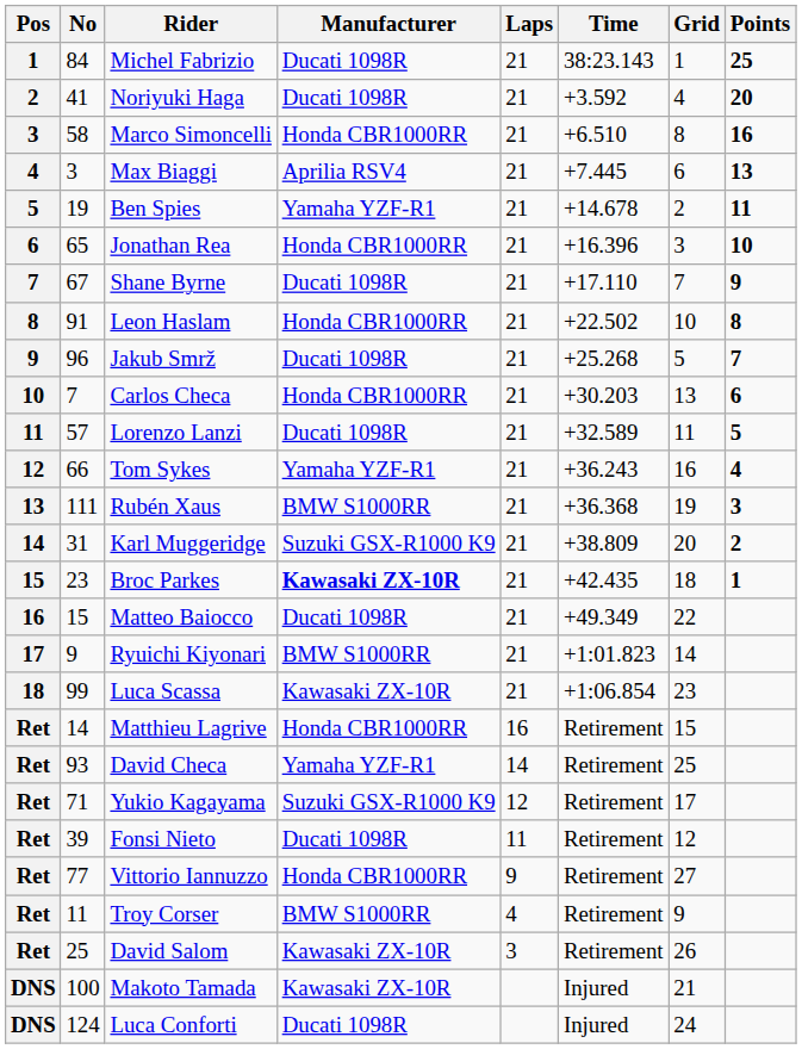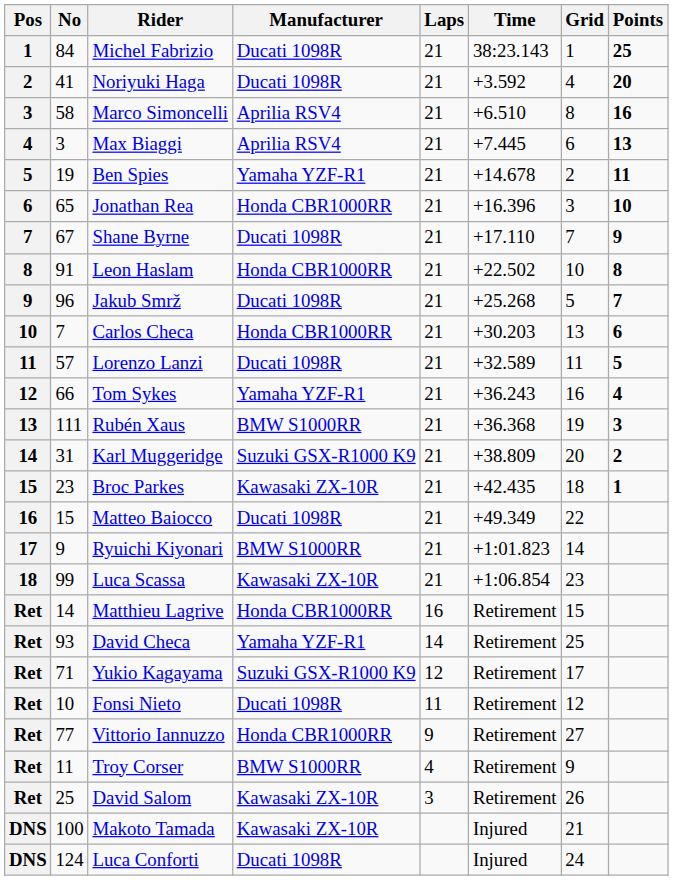Marco Simoncelli | Manufacturer: Honda CBR1000RR -> Aprilia RSV4
Broc Parkes | Manufacturer: bold -> normal
Fonsi Nieto | No: 39 -> 10
